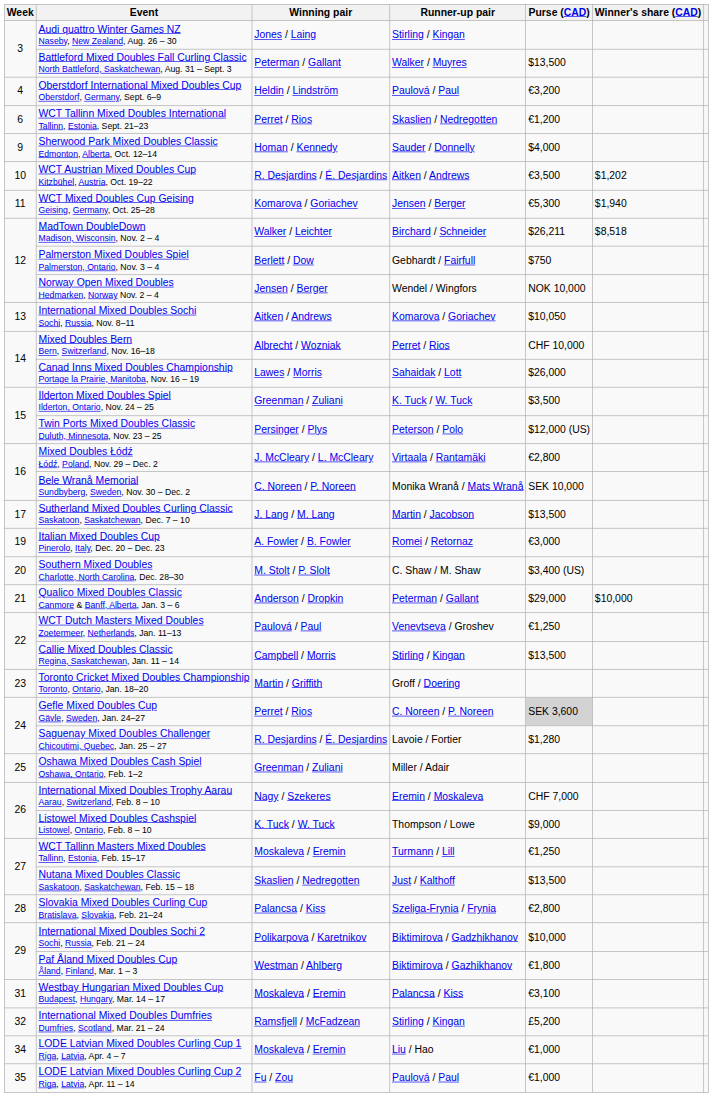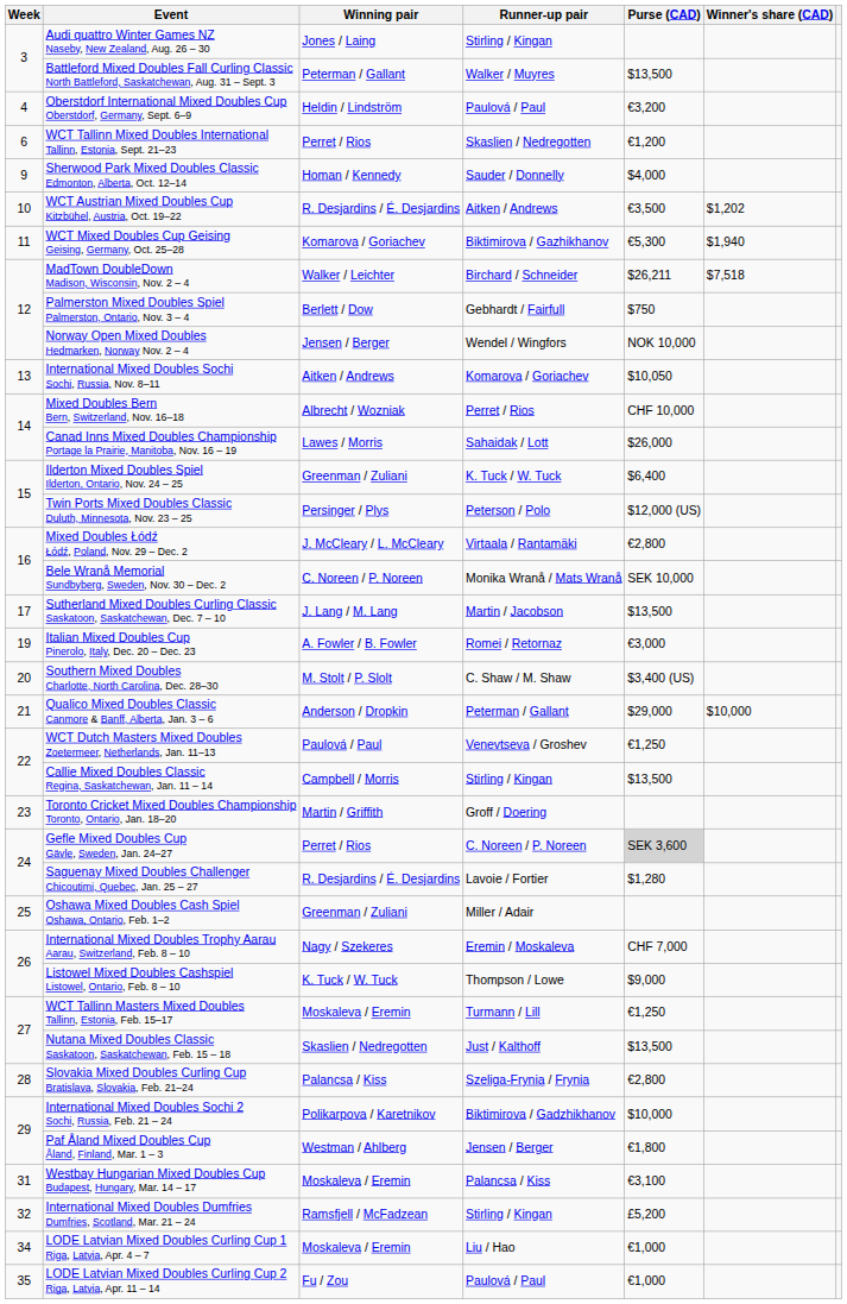WCT Mixed Doubles Cup Geising Geising, Germany, Oct. 25–28 | Runner-up pair: Jensen / Berger -> Biktimirova / Gazhikhanov
MadTown DoubleDown Madison, Wisconsin, Nov. 2 – 4 | Winner's share (CAD): $8,518 -> $7,518
Ilderton Mixed Doubles Spiel Ilderton, Ontario, Nov. 24 – 25 | Purse (CAD): $3,500 -> $6,400
Paf Åland Mixed Doubles Cup Åland, Finland, Mar. 1 – 3 | Runner-up pair: Biktimirova / Gazhikhanov -> Jensen / Berger
